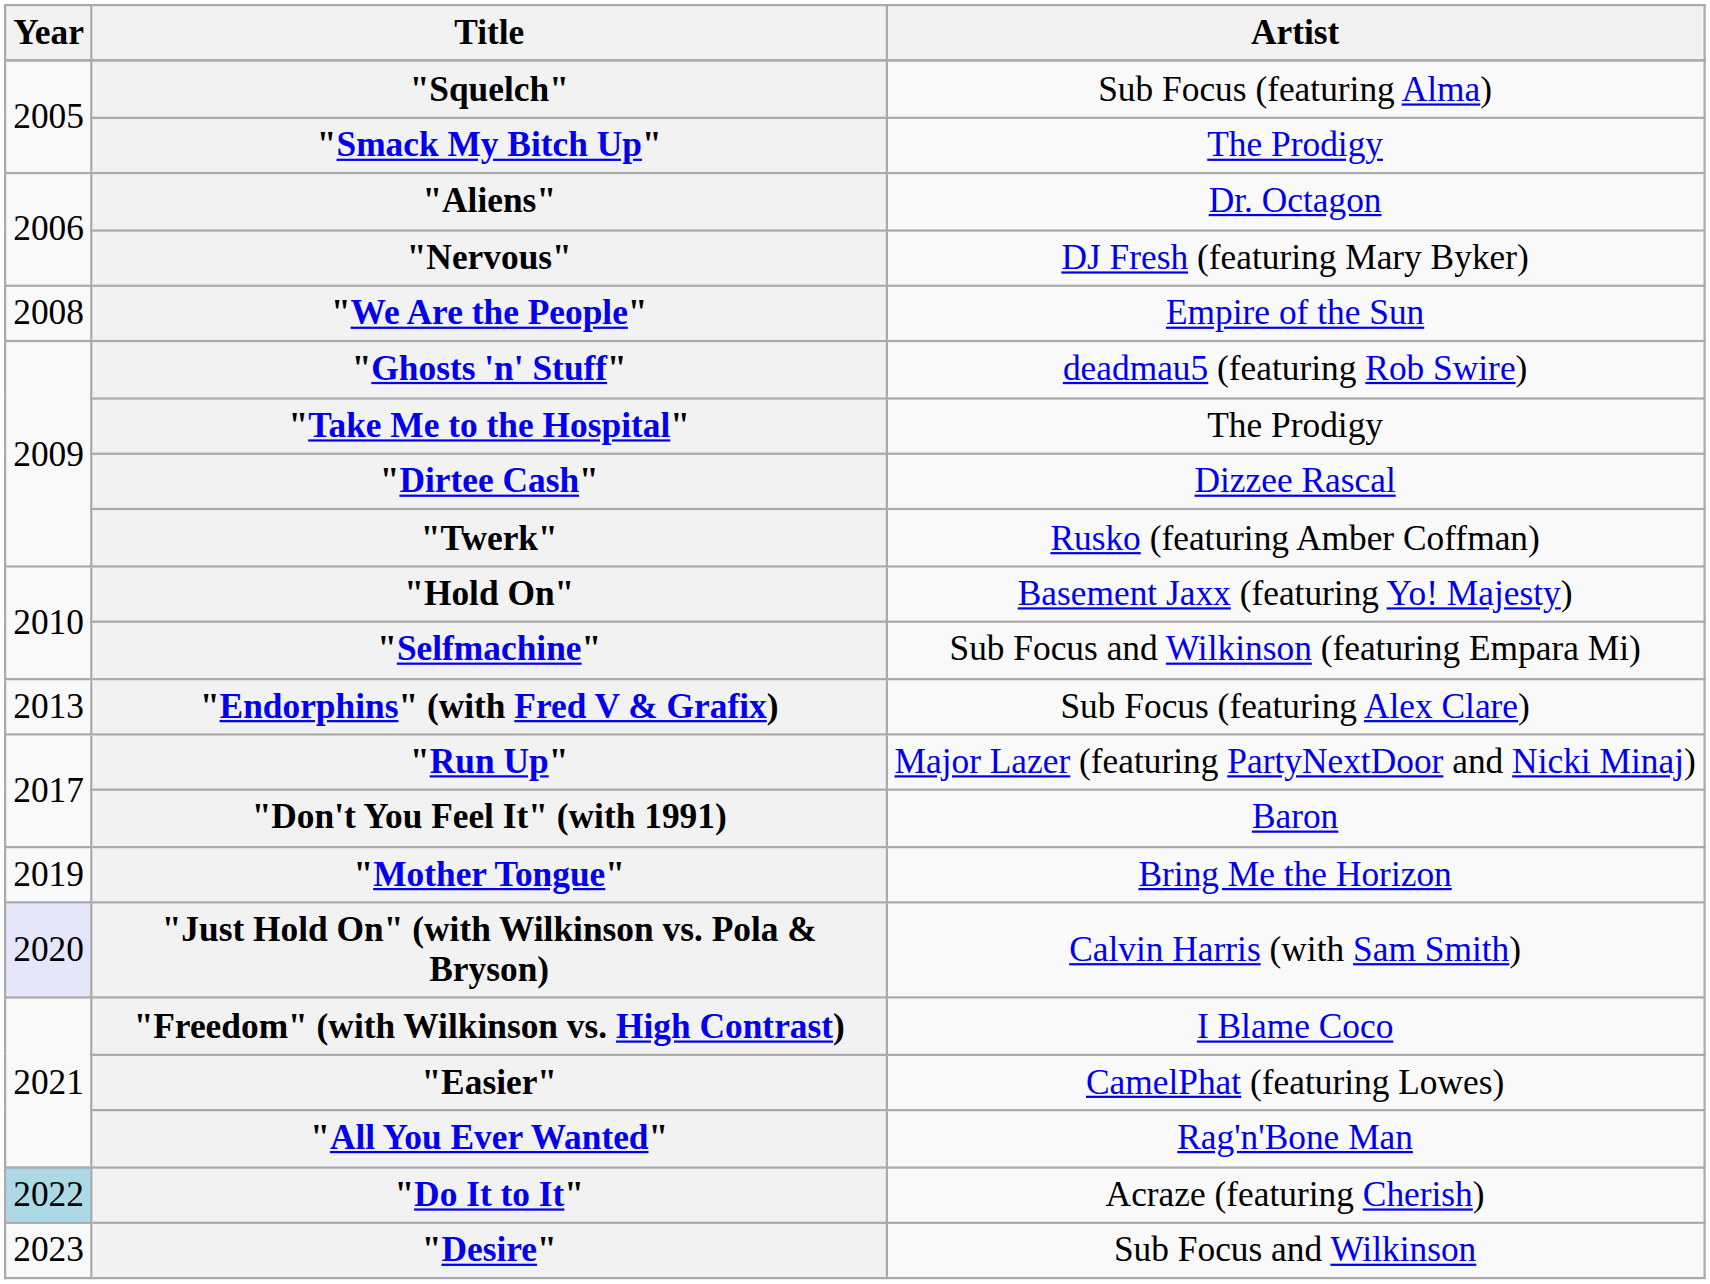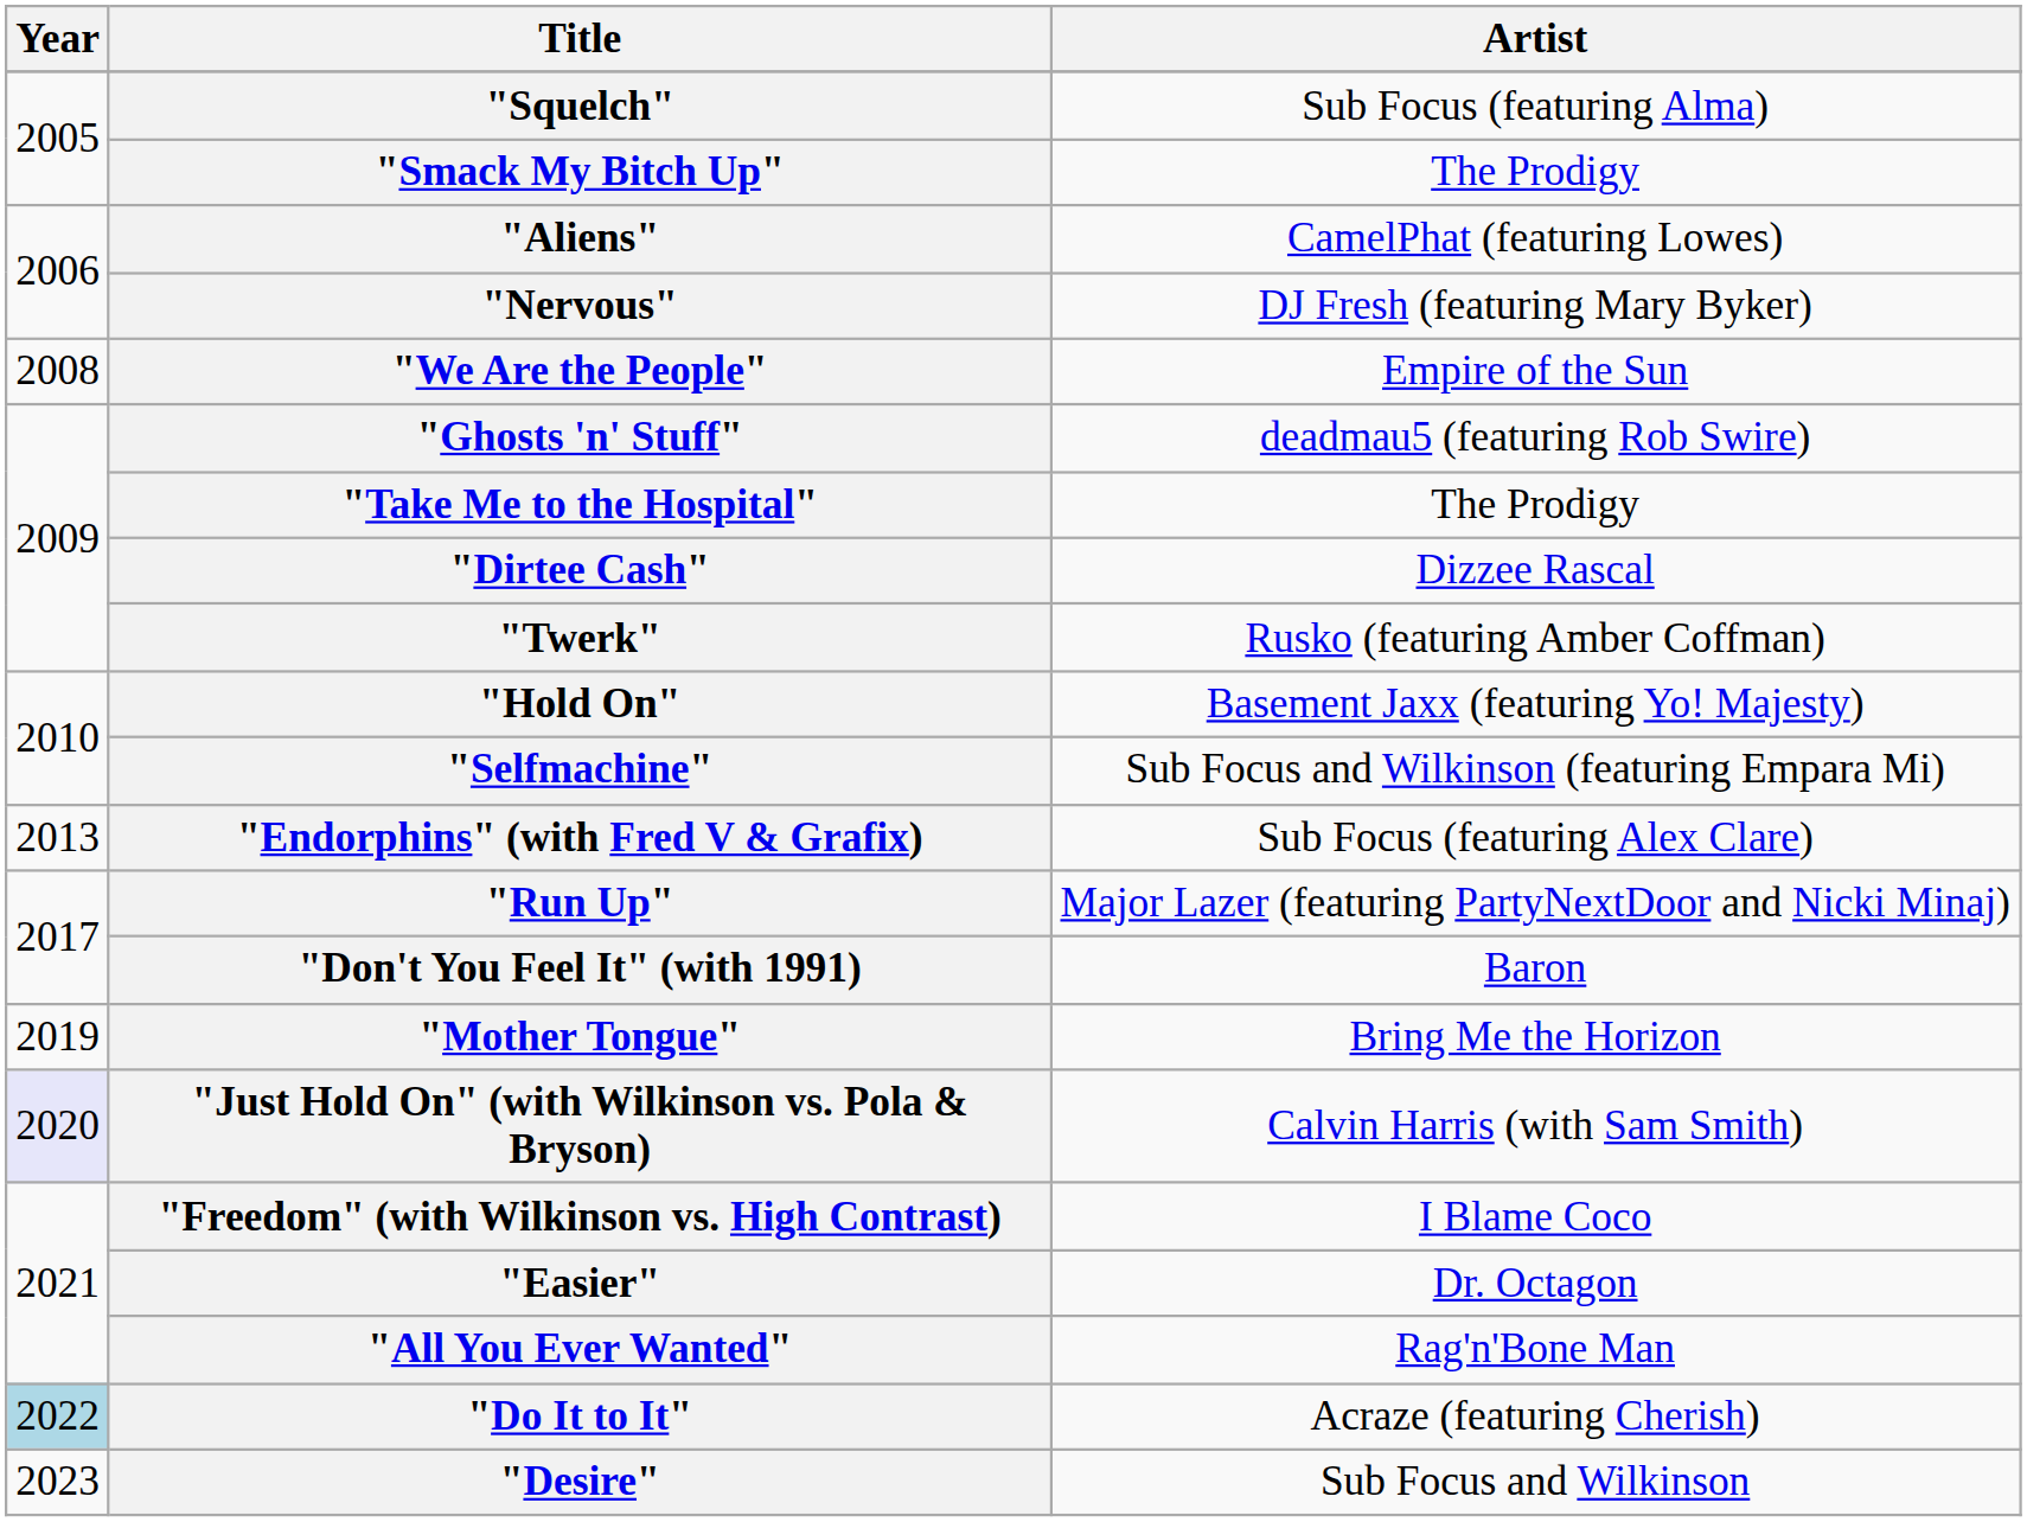"Aliens" | Artist: Dr. Octagon -> CamelPhat (featuring Lowes)
"Easier" | Artist: CamelPhat (featuring Lowes) -> Dr. Octagon
